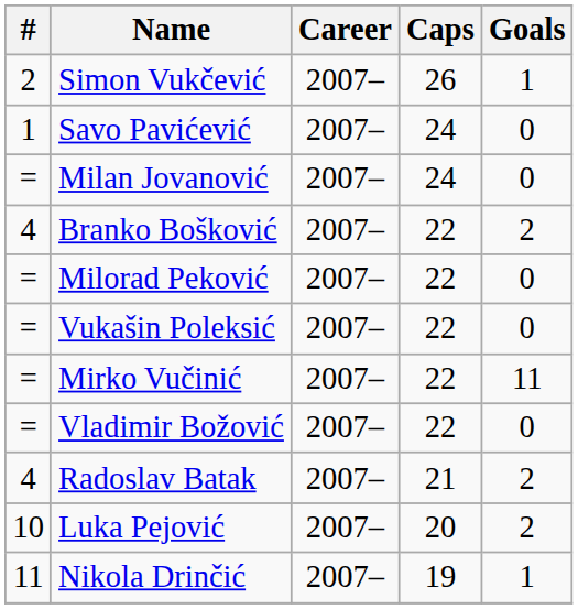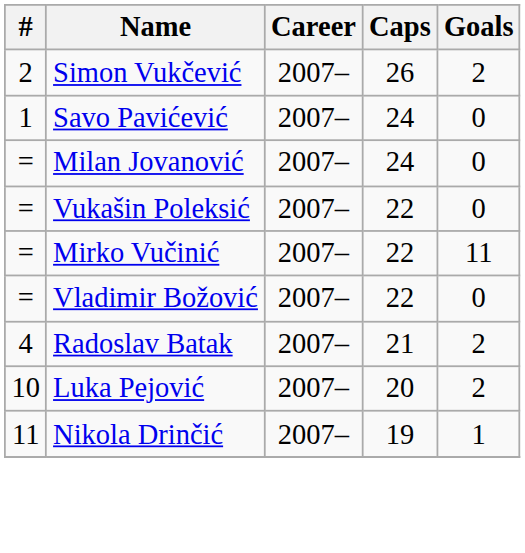Simon Vukčević | Goals: 1 -> 2
- row: 4 | Branko Bošković | 2007– | 22 | 2
- row: = | Milorad Peković | 2007– | 22 | 0
